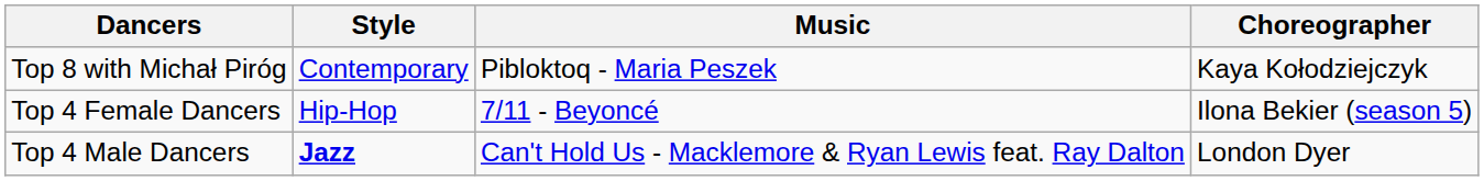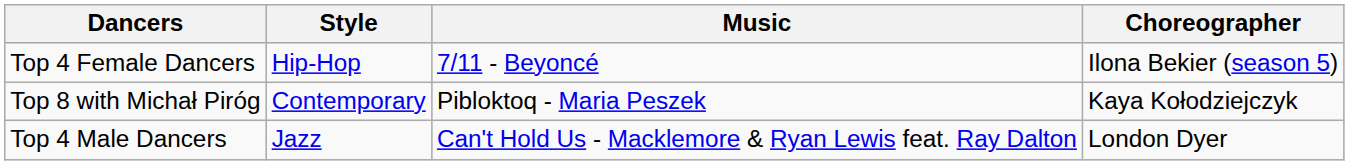rows swapped: Top 8 with Michał Piróg <-> Top 4 Female Dancers
Top 4 Male Dancers | Style: bold -> normal
